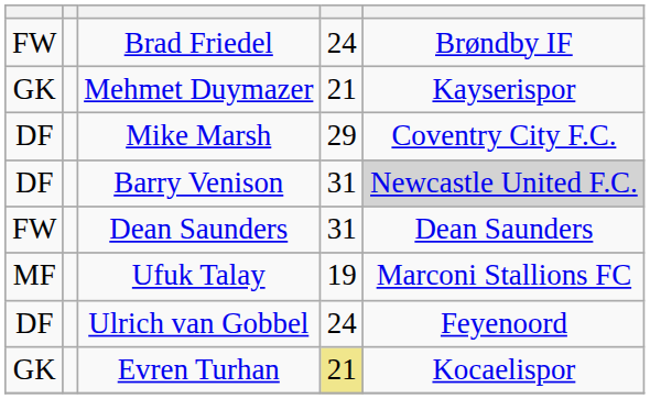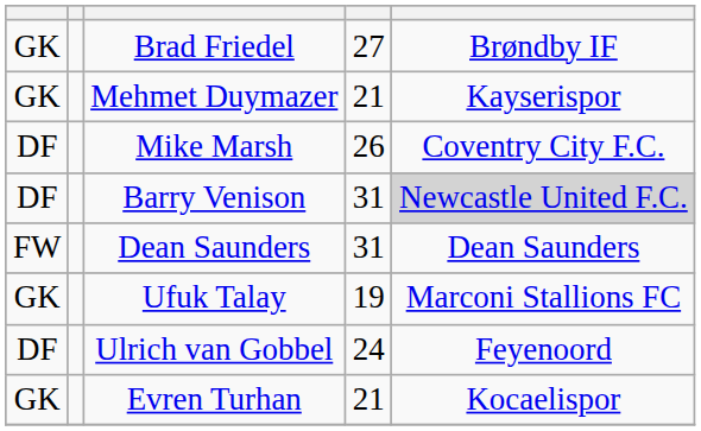Brad Friedel | column 1: FW -> GK
Brad Friedel | column 4: 24 -> 27
Mike Marsh | column 4: 29 -> 26
Ufuk Talay | column 1: MF -> GK
Evren Turhan | column 4: khaki background -> no background
